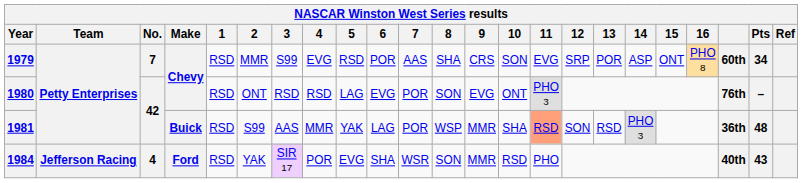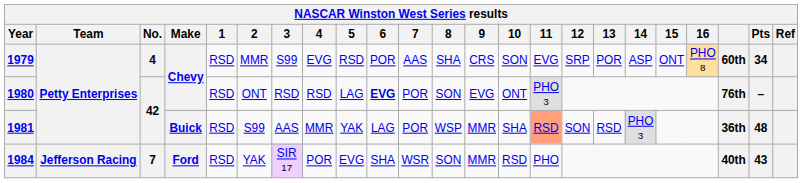1979 | No.: 7 -> 4
1980 | 6: normal -> bold
1984 | No.: 4 -> 7
